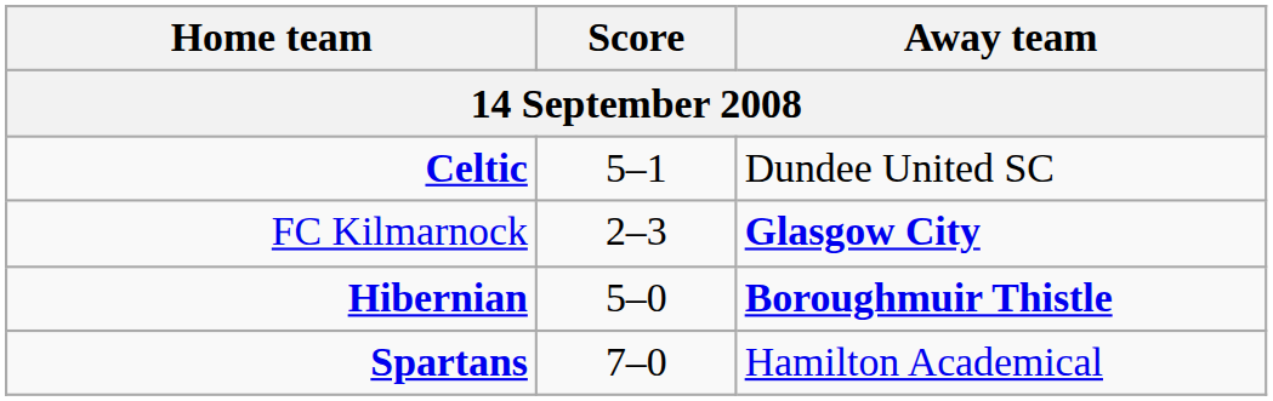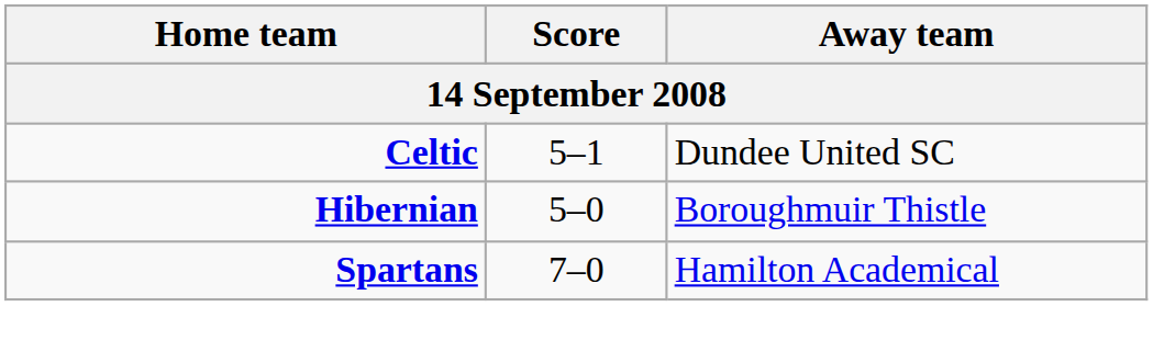- row: FC Kilmarnock | 2–3 | Glasgow City
Hibernian | Away team: bold -> normal
